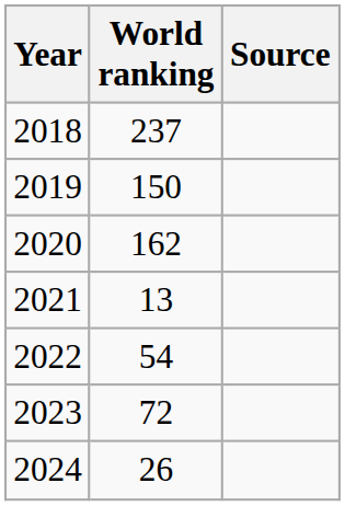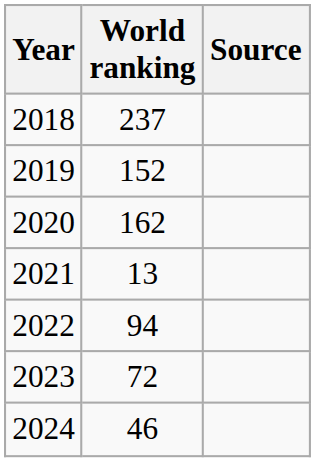2019 | World ranking: 150 -> 152
2022 | World ranking: 54 -> 94
2024 | World ranking: 26 -> 46
